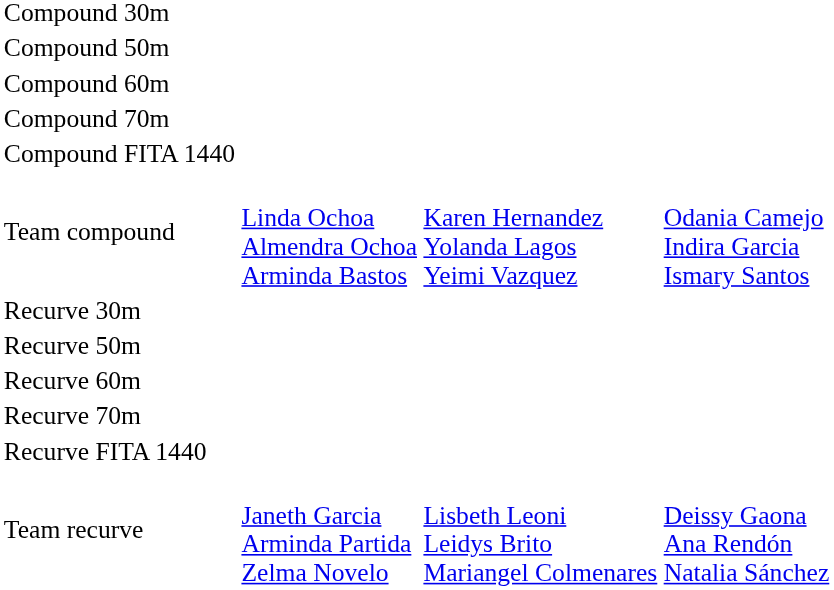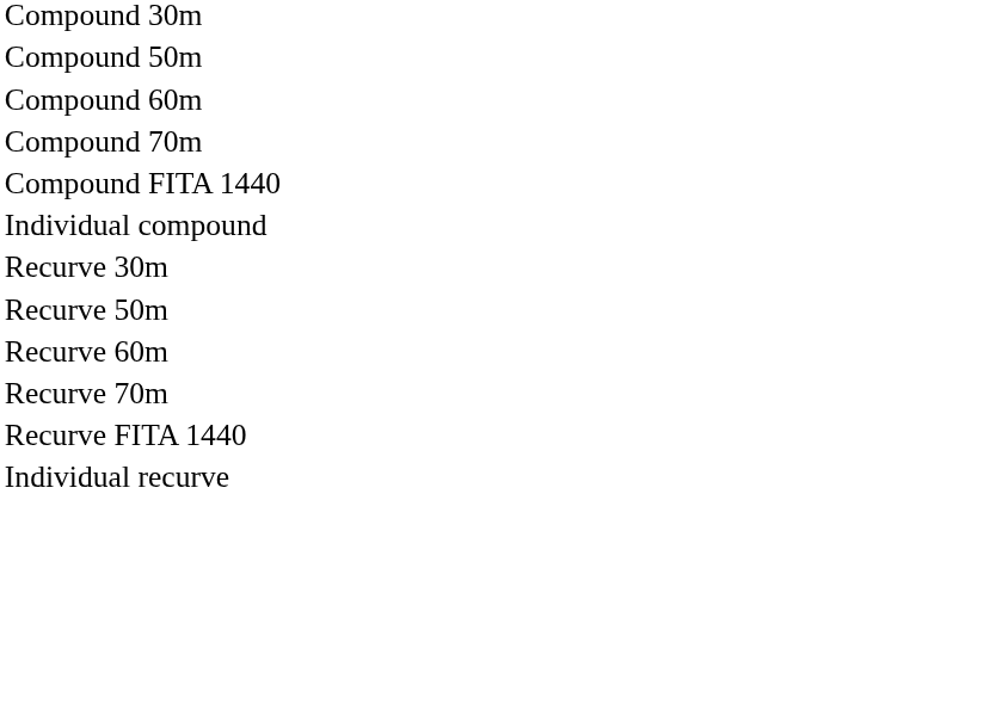+ row: Individual compound
- row: Team compound | Linda Ochoa Almendra Ochoa Arminda Bastos | Karen Hernandez Yolanda Lagos Yeimi Vazquez | Odania Camejo Indira Garcia Ismary Santos
+ row: Individual recurve
- row: Team recurve | Janeth Garcia Arminda Partida Zelma Novelo | Lisbeth Leoni Leidys Brito Mariangel Colmenares | Deissy Gaona Ana Rendón Natalia Sánchez
